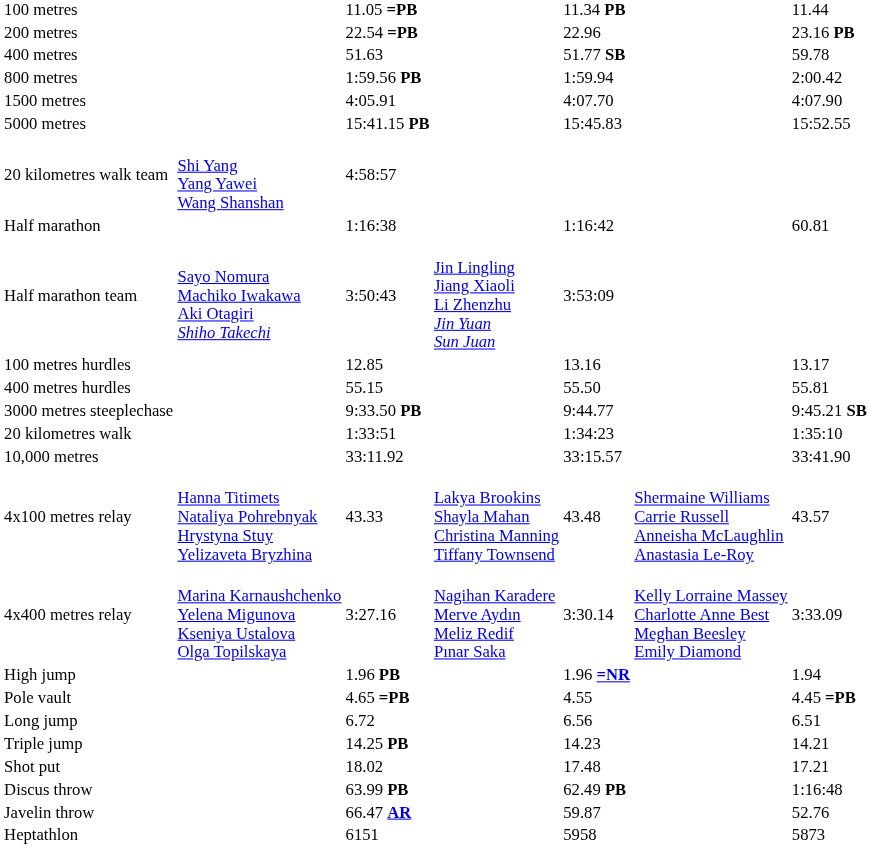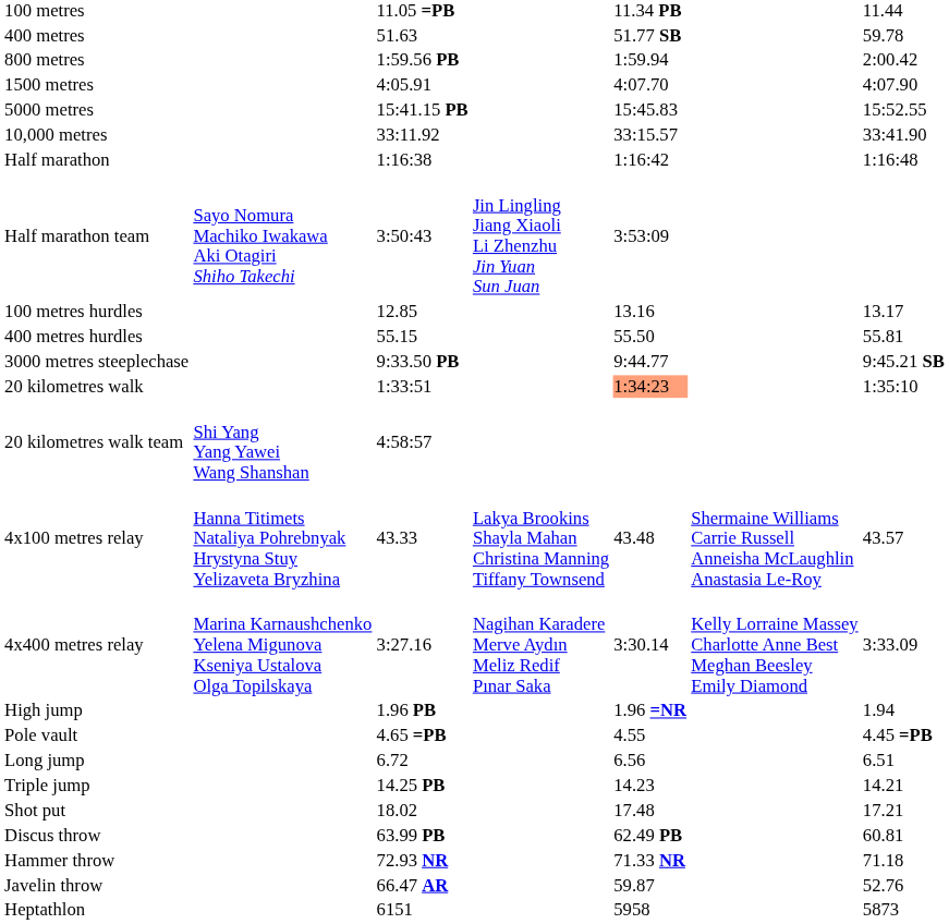- row: 200 metres | 22.54 =PB | 22.96 | 23.16 PB
rows swapped: 10,000 metres <-> 20 kilometres walk team
Half marathon | column 7: 60.81 -> 1:16:48
20 kilometres walk | column 5: no background -> lightsalmon background
Discus throw | column 7: 1:16:48 -> 60.81
+ row: Hammer throw | 72.93 NR | 71.33 NR | 71.18
